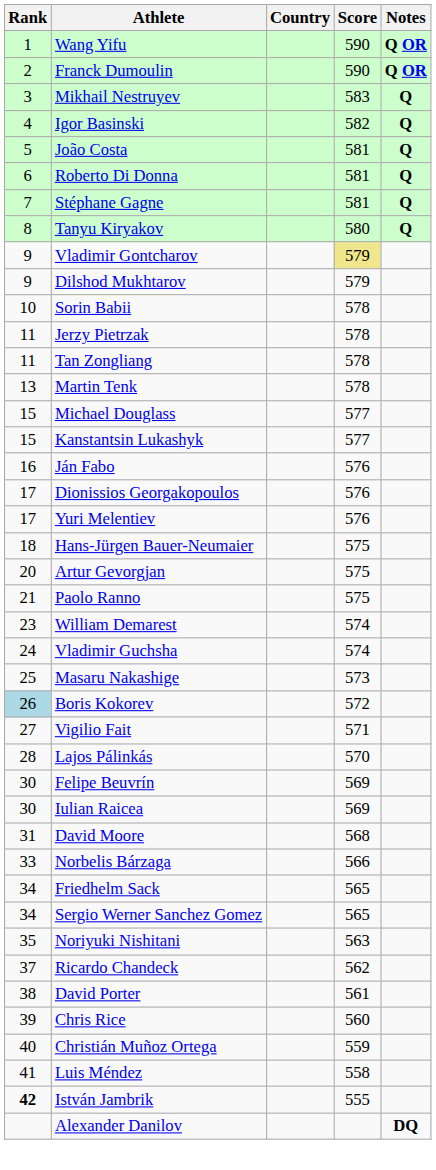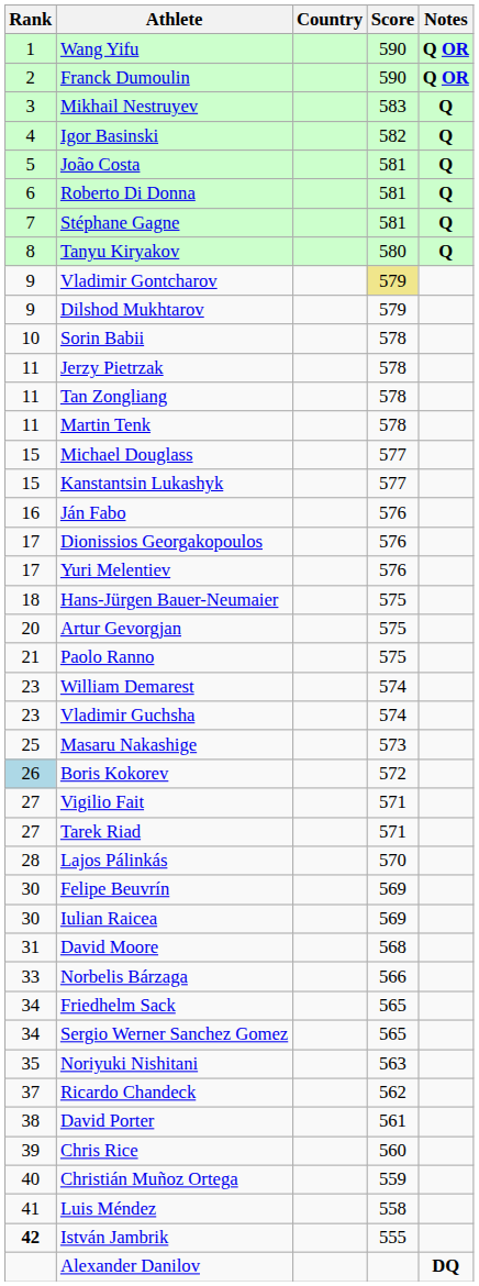Martin Tenk | Rank: 13 -> 11
Vladimir Guchsha | Rank: 24 -> 23
+ row: 27 | Tarek Riad | 571
